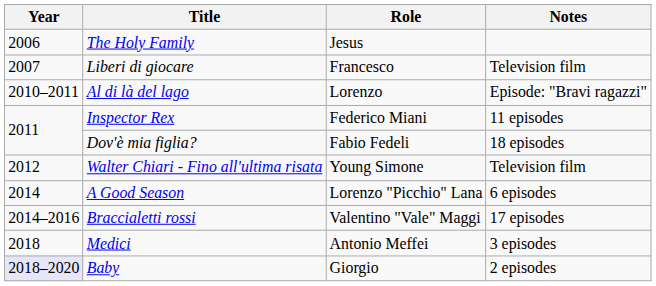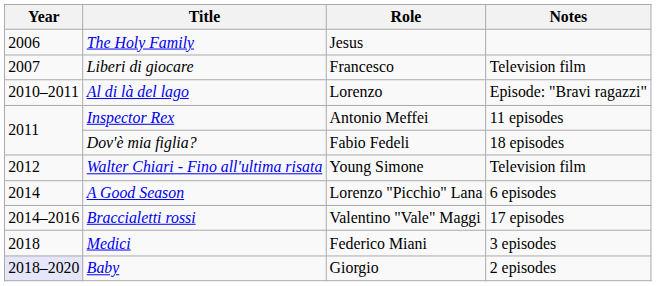Inspector Rex | Role: Federico Miani -> Antonio Meffei
Medici | Role: Antonio Meffei -> Federico Miani
